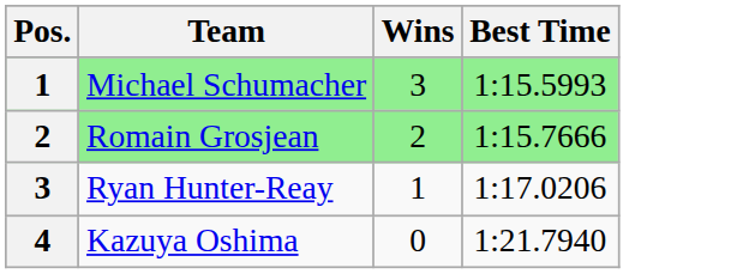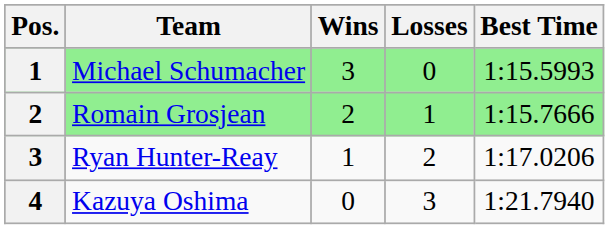+ column: Losses | 0 | 1 | 2 | 3
